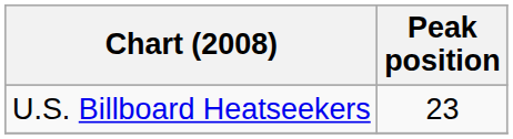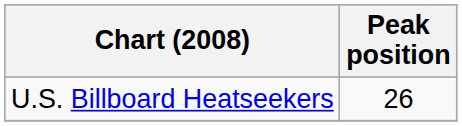U.S. Billboard Heatseekers | Peak position: 23 -> 26
